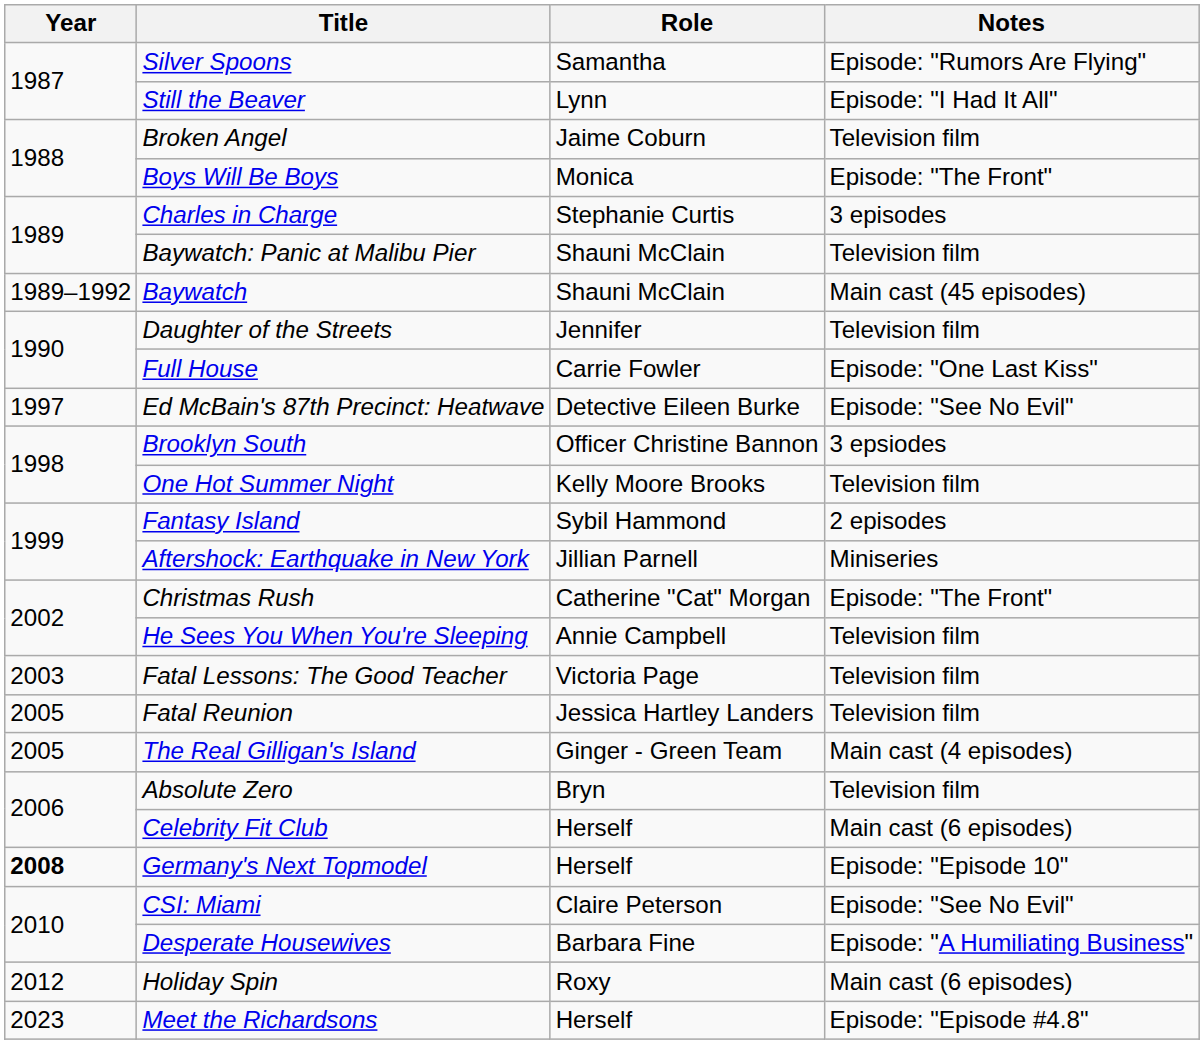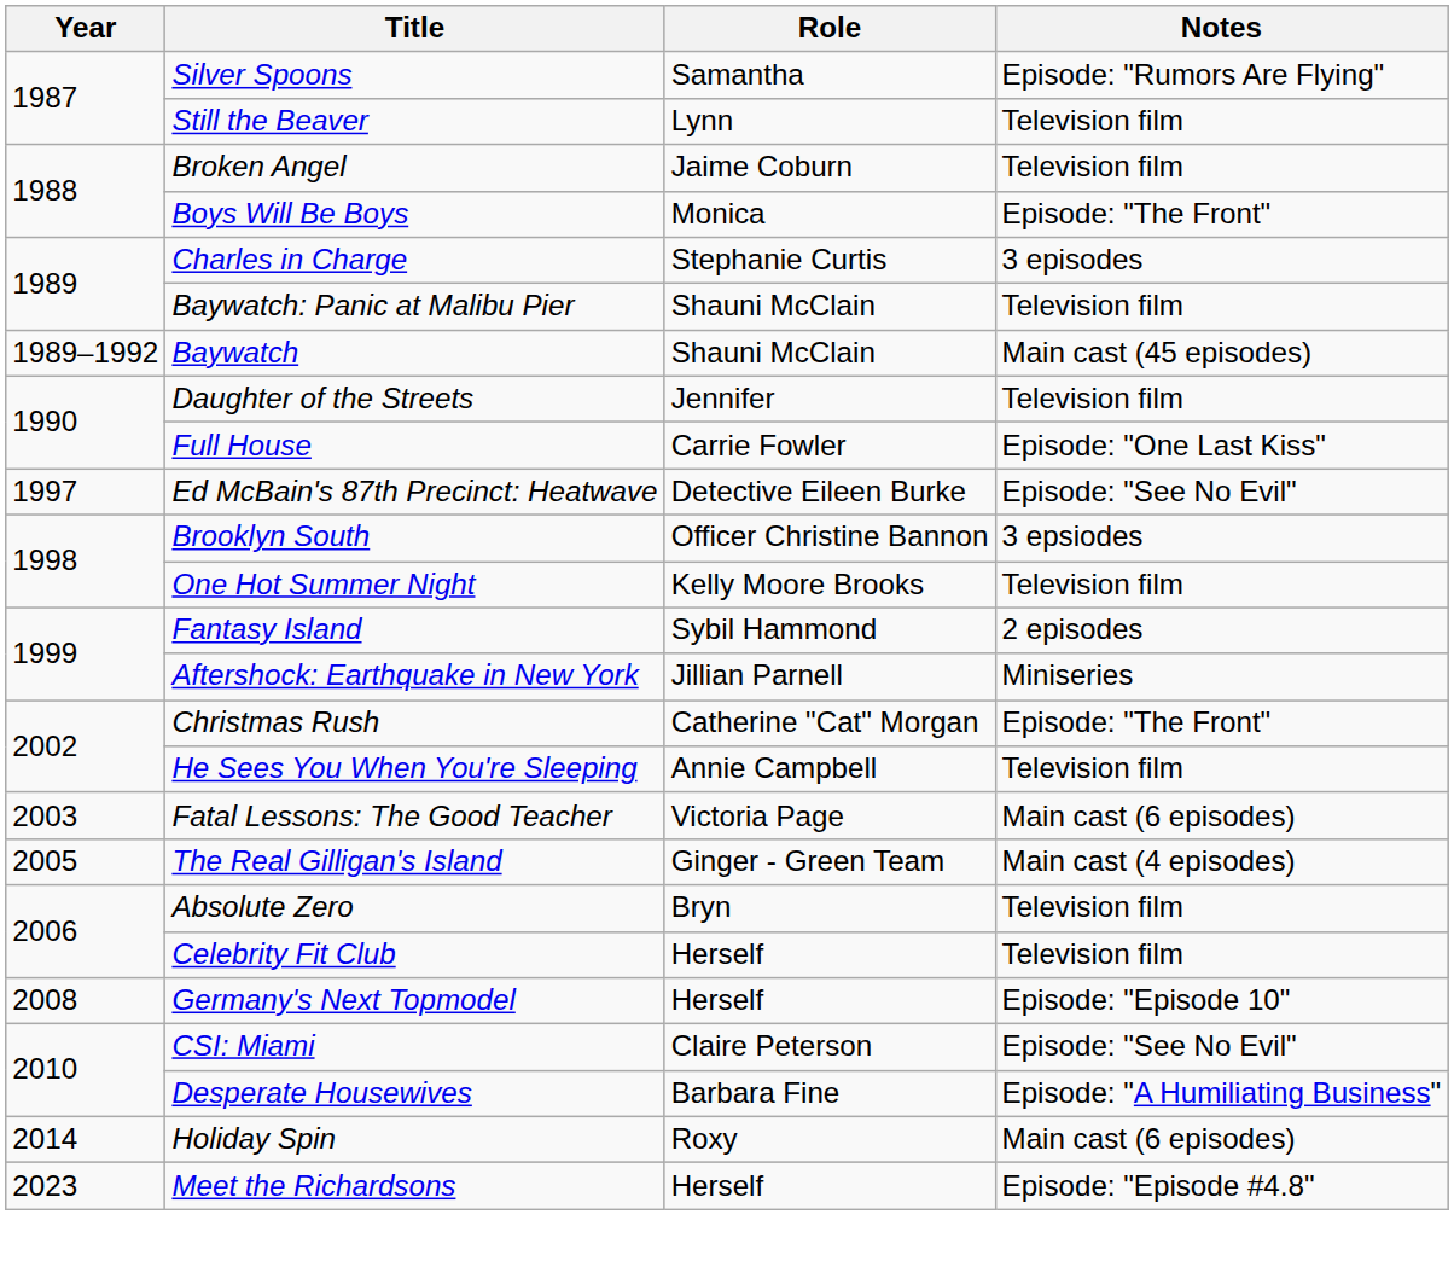Still the Beaver | Notes: Episode: "I Had It All" -> Television film
Fatal Lessons: The Good Teacher | Notes: Television film -> Main cast (6 episodes)
- row: 2005 | Fatal Reunion | Jessica Hartley Landers | Television film
Celebrity Fit Club | Notes: Main cast (6 episodes) -> Television film
Germany's Next Topmodel | Year: bold -> normal
Holiday Spin | Year: 2012 -> 2014
